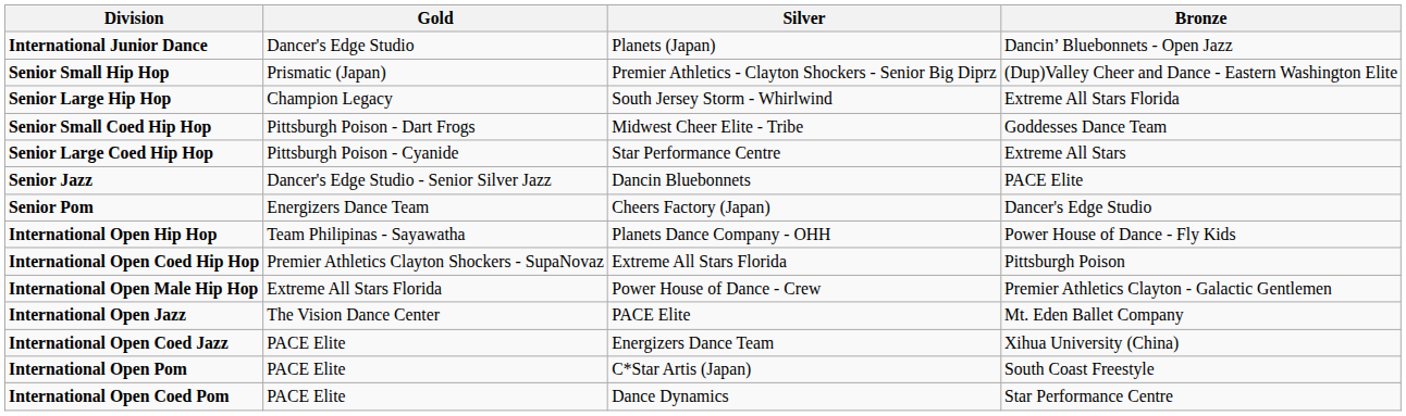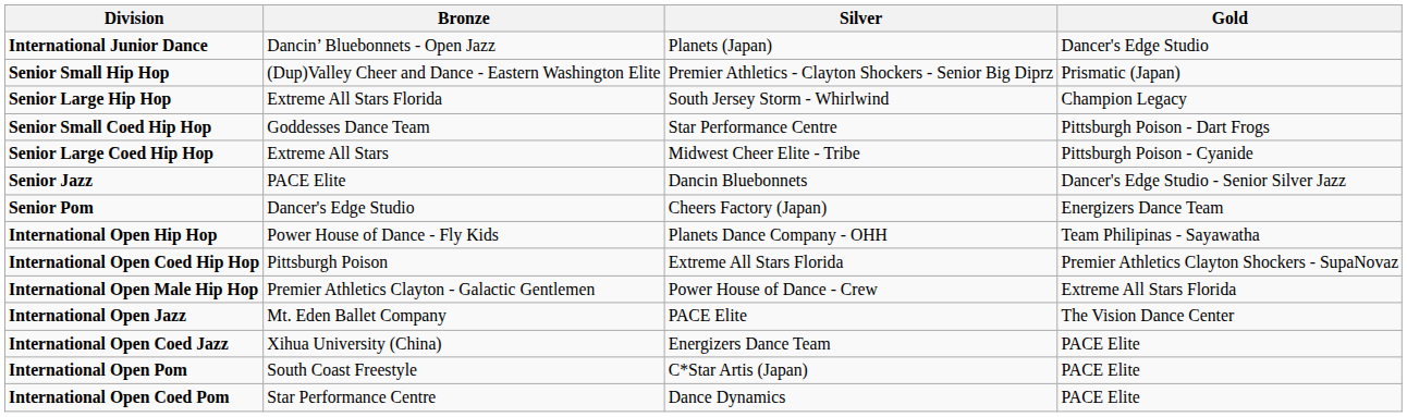columns swapped: Gold <-> Bronze
Senior Small Coed Hip Hop | Silver: Midwest Cheer Elite - Tribe -> Star Performance Centre
Senior Large Coed Hip Hop | Silver: Star Performance Centre -> Midwest Cheer Elite - Tribe
